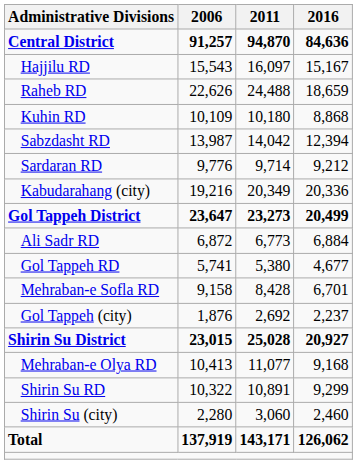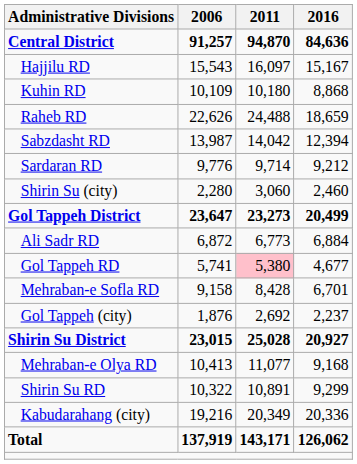rows swapped: Kuhin RD <-> Raheb RD
rows swapped: Kabudarahang (city) <-> Shirin Su (city)
Gol Tappeh RD | 2011: no background -> pink background
